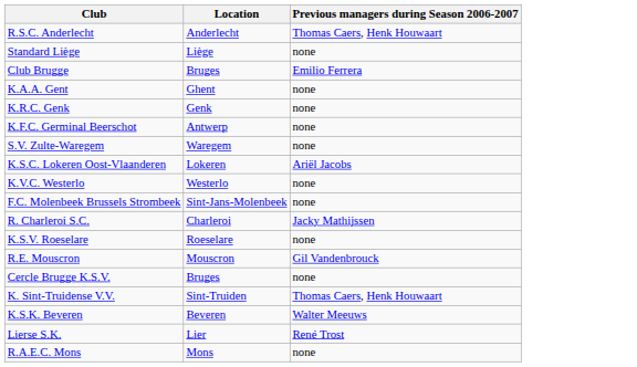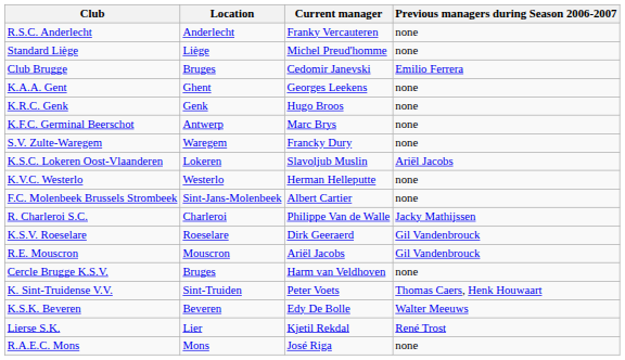+ column: Current manager | Franky Vercauteren | Michel Preud'homme | Cedomir Janevski | Georges Leekens | Hugo Broos | Marc Brys | Francky Dury | Slavoljub Muslin | Herman Helleputte | Albert Cartier | Philippe Van de Walle | Dirk Geeraerd | Ariël Jacobs | Harm van Veldhoven | Peter Voets | Edy De Bolle | Kjetil Rekdal | José Riga
R.S.C. Anderlecht | Previous managers during Season 2006-2007: Thomas Caers, Henk Houwaart -> none
K.S.V. Roeselare | Previous managers during Season 2006-2007: none -> Gil Vandenbrouck
